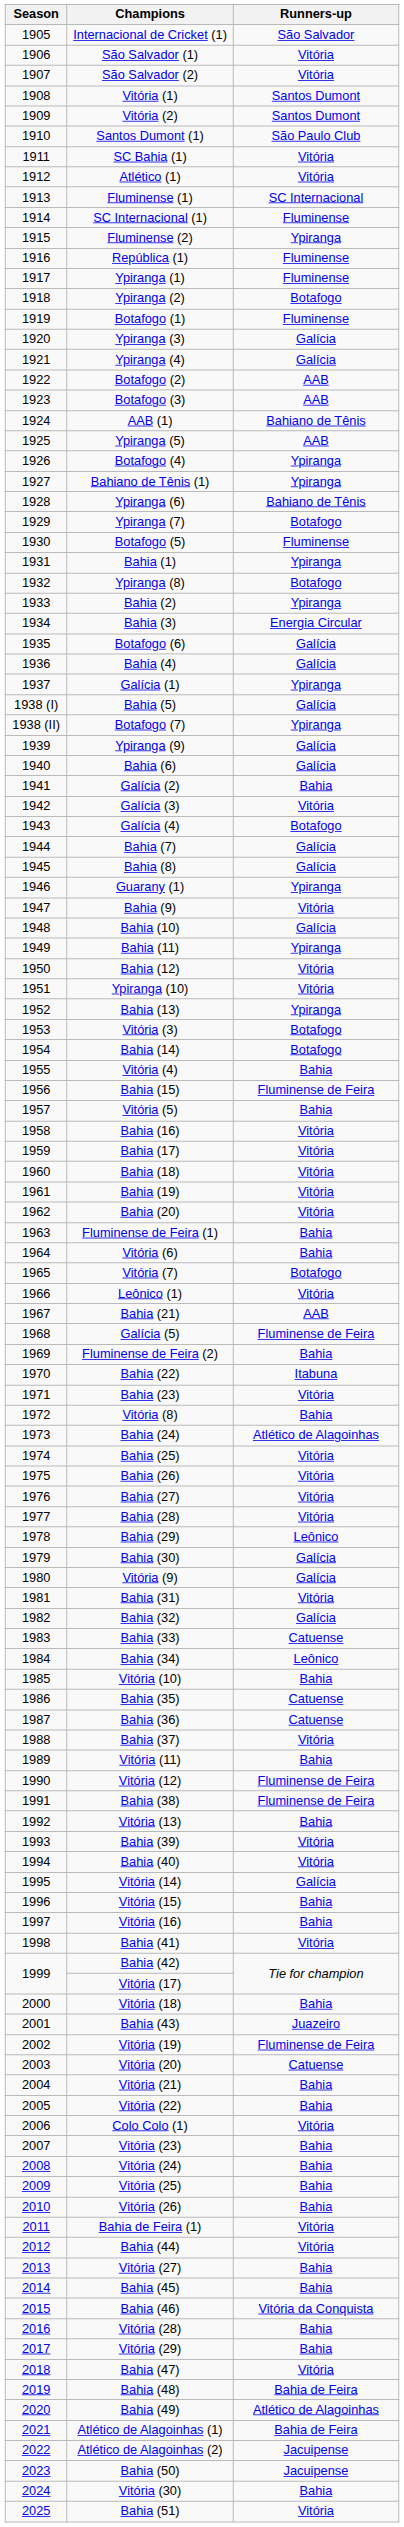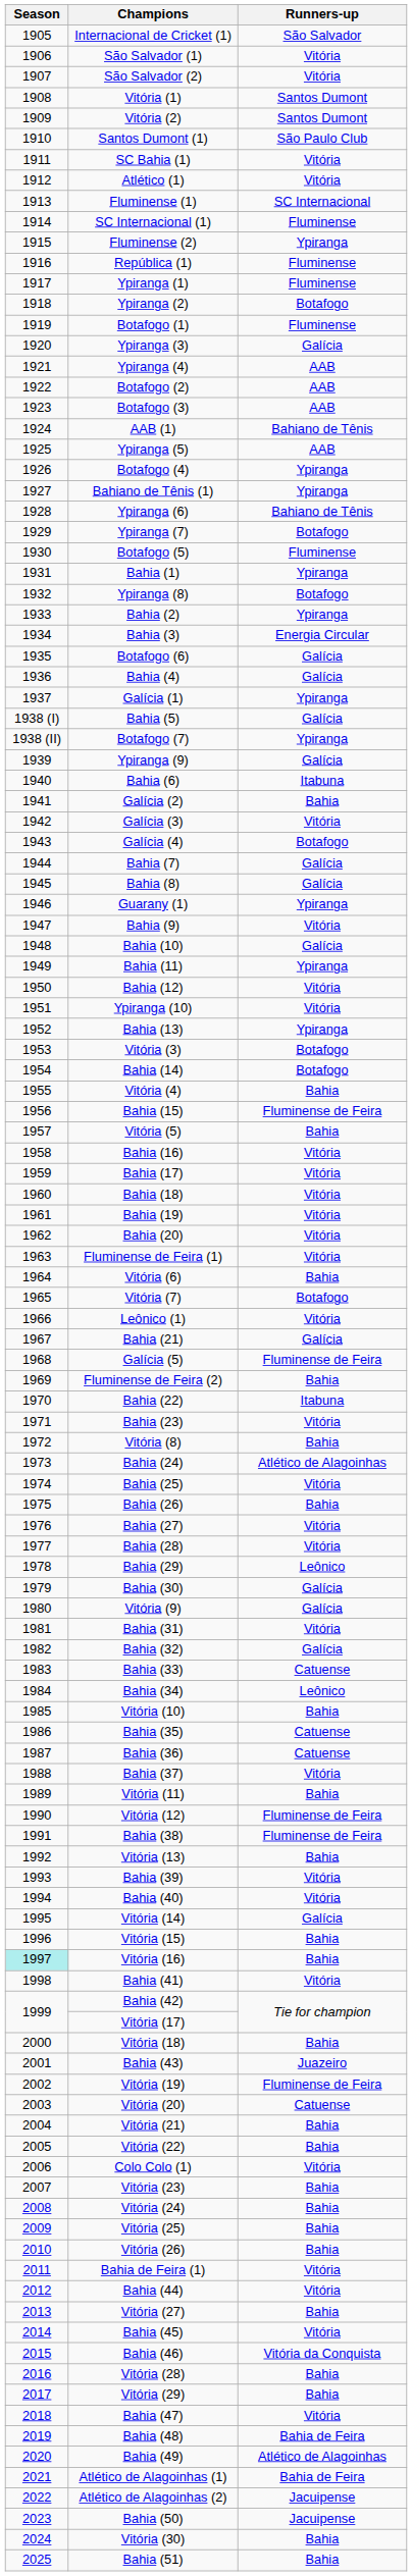Ypiranga (4) | Runners-up: Galícia -> AAB
Bahia (6) | Runners-up: Galícia -> Itabuna
Fluminense de Feira (1) | Runners-up: Bahia -> Vitória
Bahia (21) | Runners-up: AAB -> Galícia
Bahia (26) | Runners-up: Vitória -> Bahia
Vitória (16) | Season: no background -> paleturquoise background
Bahia (45) | Runners-up: Bahia -> Vitória
Bahia (51) | Runners-up: Vitória -> Bahia
